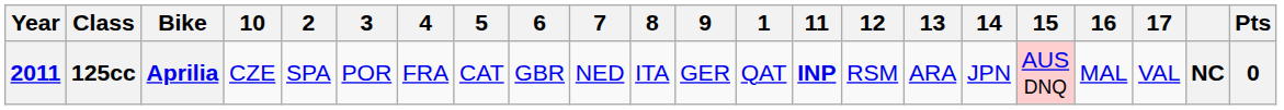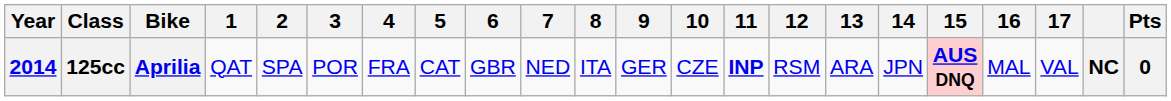columns swapped: 1 <-> 10
125cc | Year: 2011 -> 2014
125cc | 15: normal -> bold
